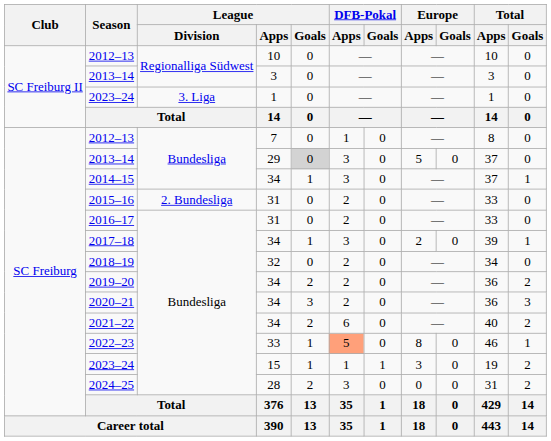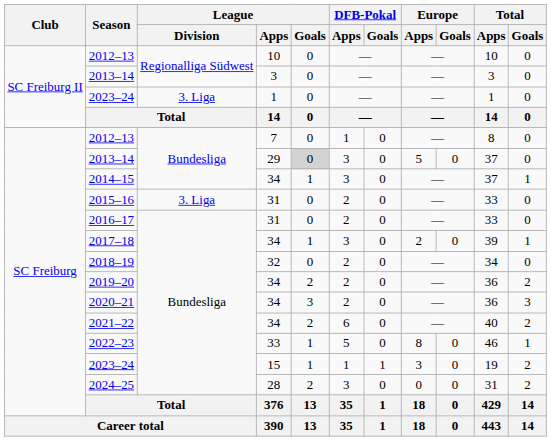2015–16 | League / Division: 2. Bundesliga -> 3. Liga
2022–23 | DFB-Pokal / Apps: lightsalmon background -> no background
